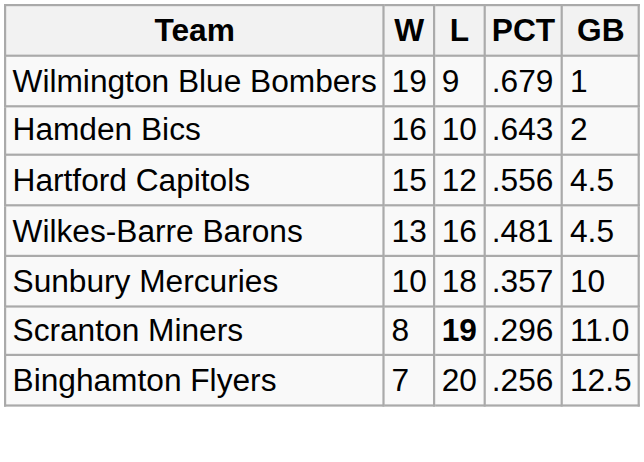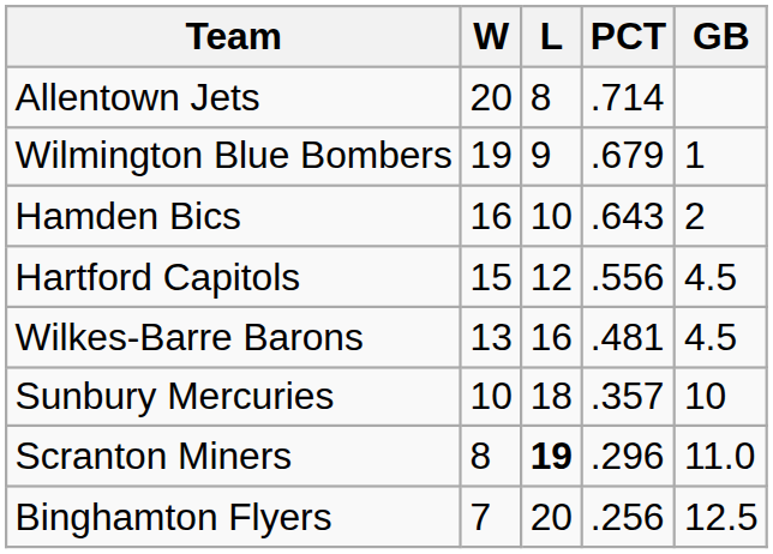+ row: Allentown Jets | 20 | 8 | .714
